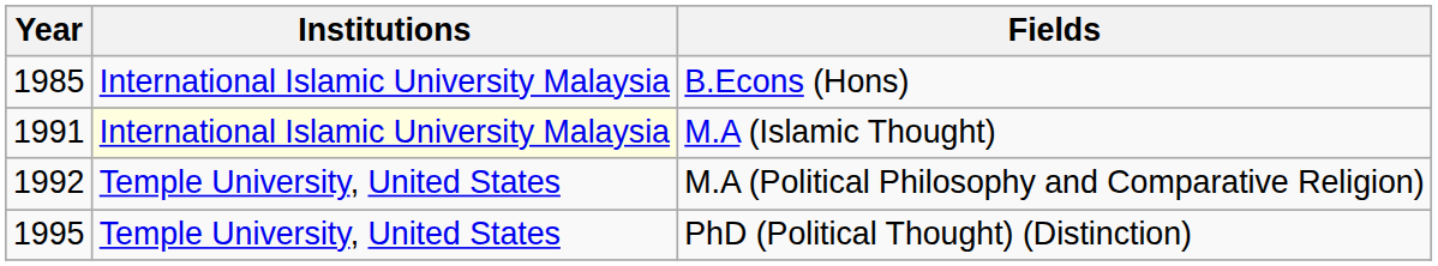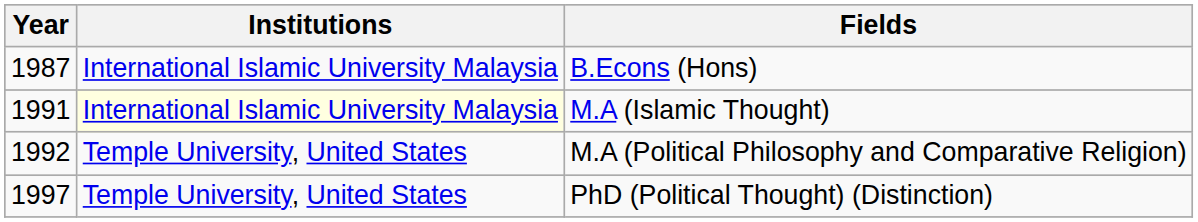B.Econs (Hons) | Year: 1985 -> 1987
PhD (Political Thought) (Distinction) | Year: 1995 -> 1997
